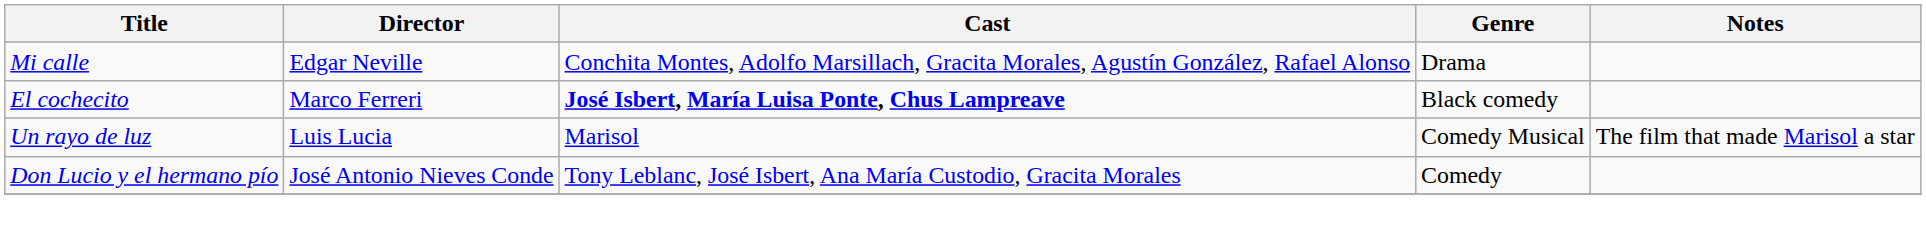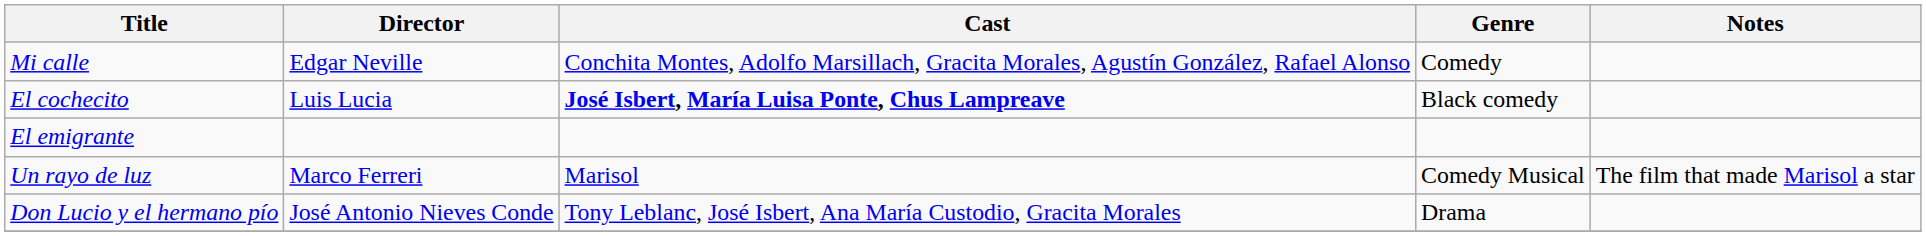Mi calle | Genre: Drama -> Comedy
El cochecito | Director: Marco Ferreri -> Luis Lucia
+ row: El emigrante
Un rayo de luz | Director: Luis Lucia -> Marco Ferreri
Don Lucio y el hermano pío | Genre: Comedy -> Drama
